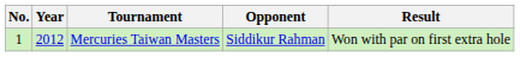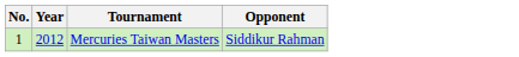- column: Result | Won with par on first extra hole
